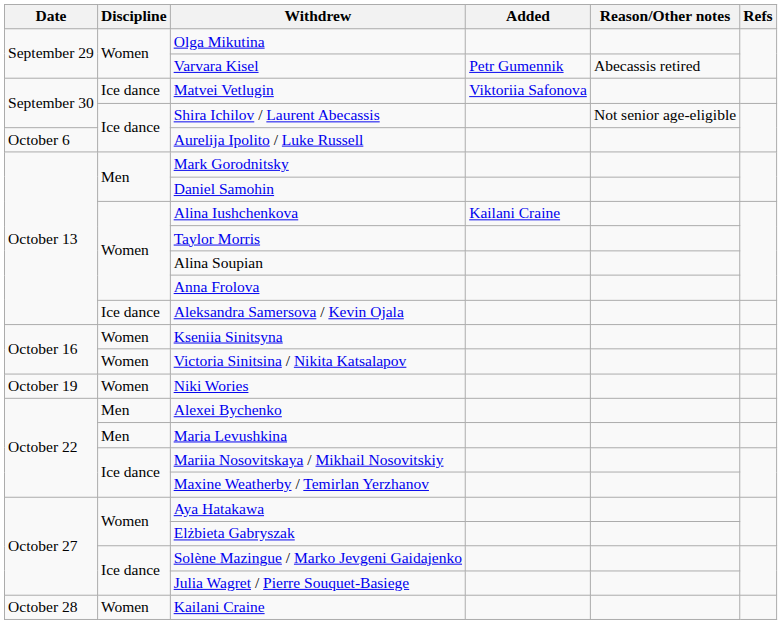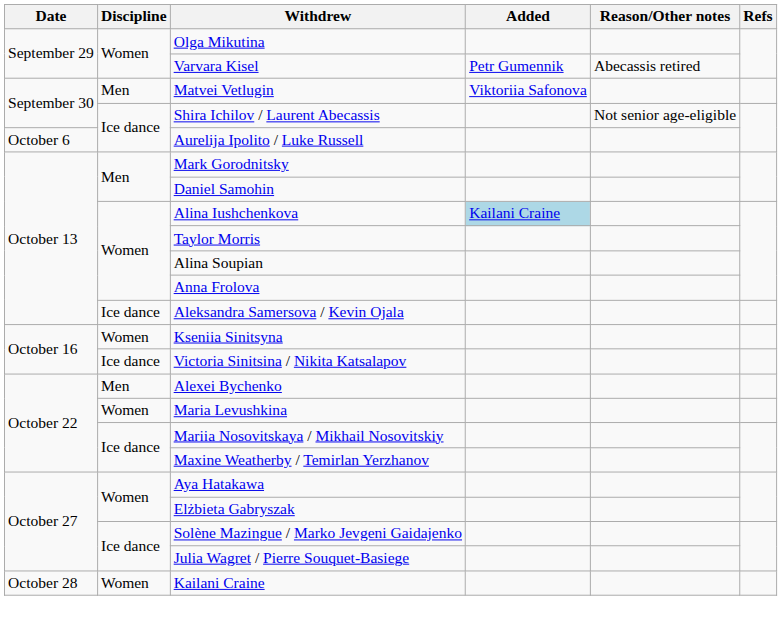Matvei Vetlugin | Discipline: Ice dance -> Men
Alina Iushchenkova | Added: no background -> lightblue background
Victoria Sinitsina / Nikita Katsalapov | Discipline: Women -> Ice dance
- row: October 19 | Women | Niki Wories
Maria Levushkina | Discipline: Men -> Women
